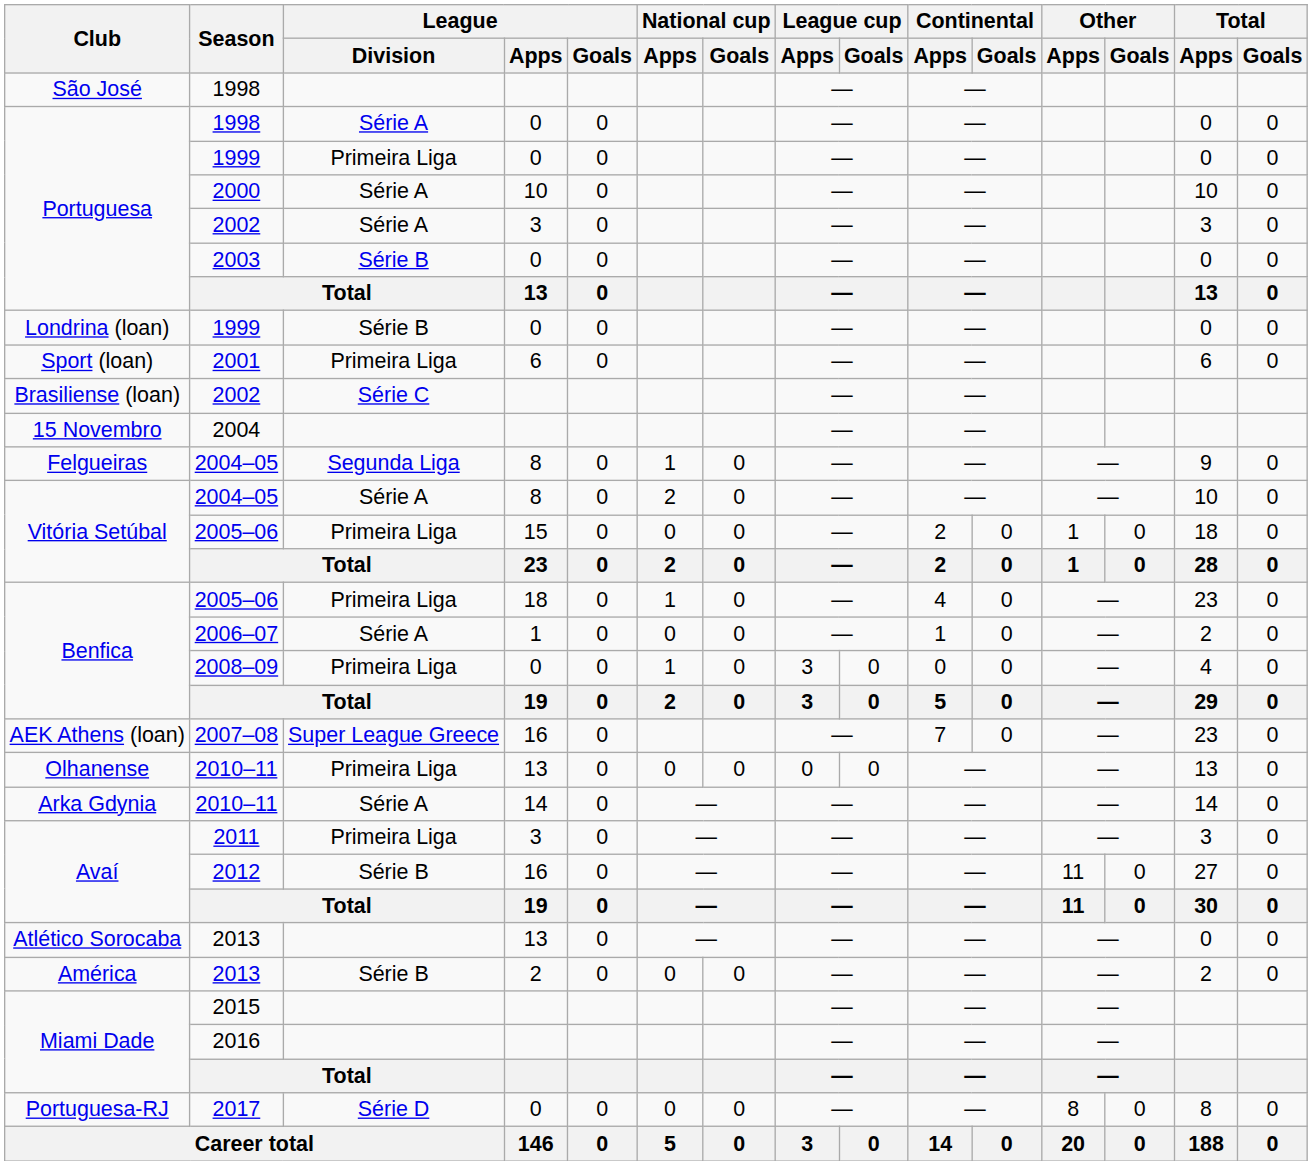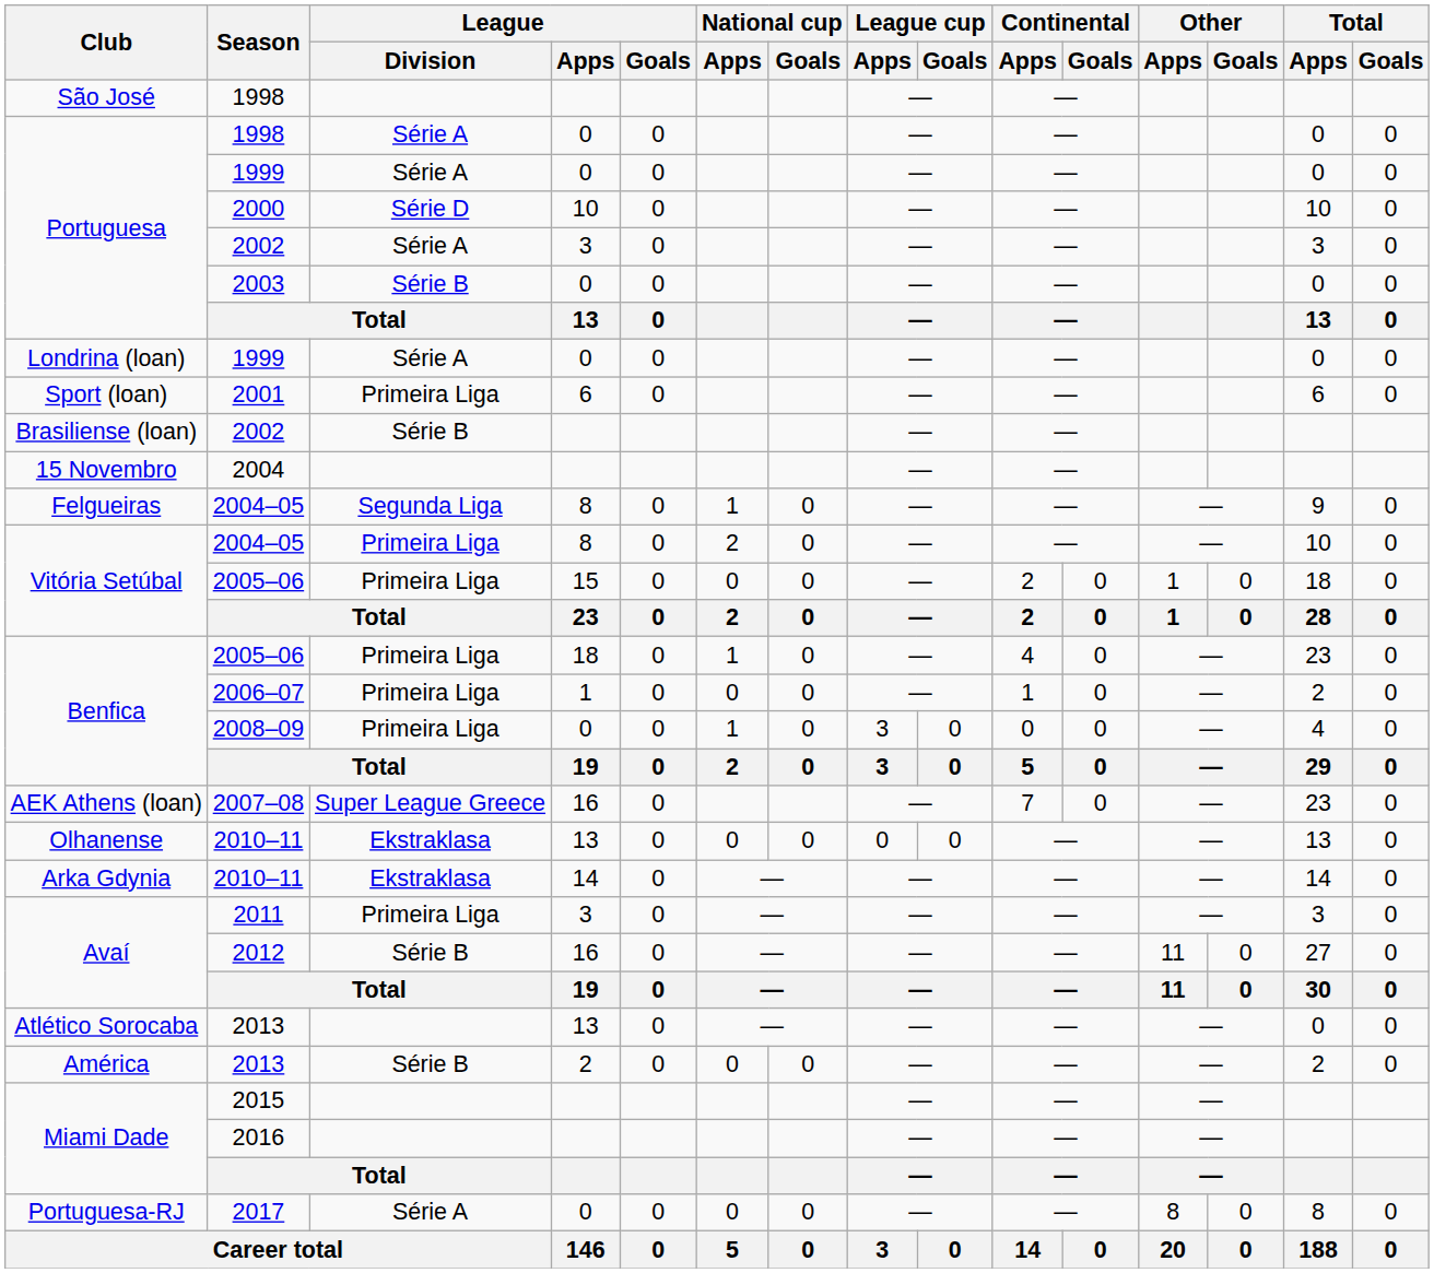Portuguesa / 1999 | League / Division: Primeira Liga -> Série A
2000 | League / Division: Série A -> Série D
Londrina (loan) / 1999 | League / Division: Série B -> Série A
Brasiliense (loan) / 2002 | League / Division: Série C -> Série B
Vitória Setúbal / 2004–05 | League / Division: Série A -> Primeira Liga
2006–07 | League / Division: Série A -> Primeira Liga
Olhanense / 2010–11 | League / Division: Primeira Liga -> Ekstraklasa
Arka Gdynia / 2010–11 | League / Division: Série A -> Ekstraklasa
2017 | League / Division: Série D -> Série A
